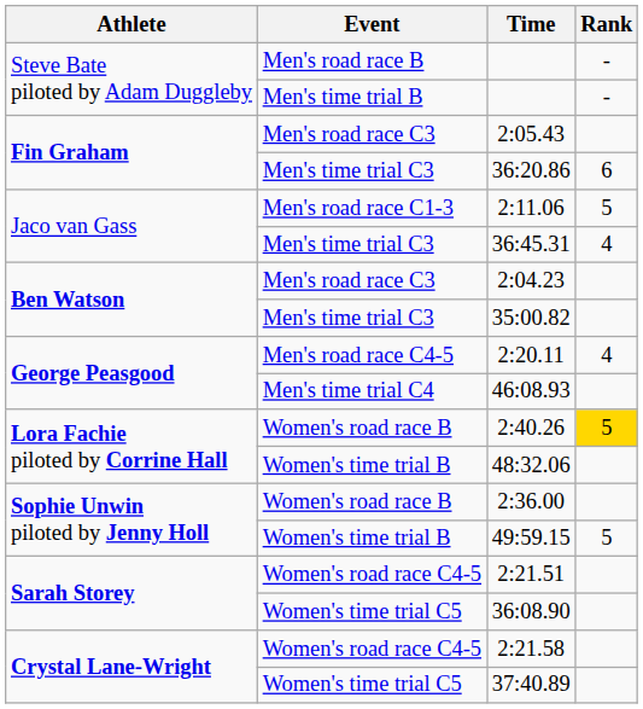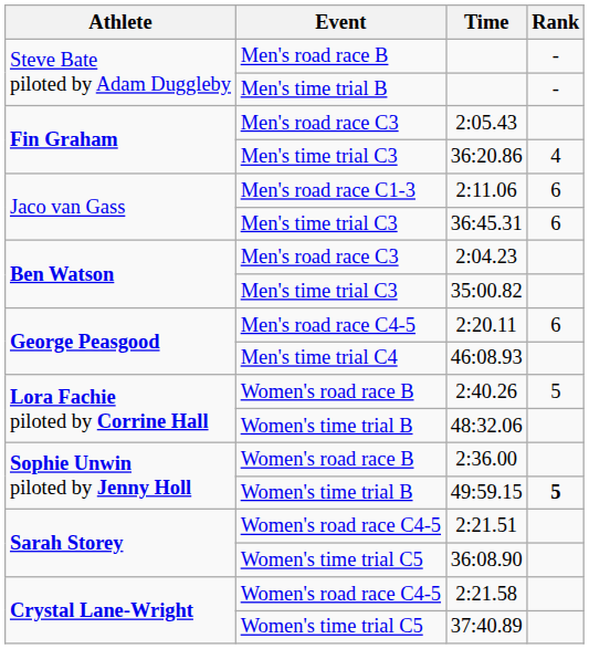36:20.86 | Rank: 6 -> 4
2:11.06 | Rank: 5 -> 6
36:45.31 | Rank: 4 -> 6
2:20.11 | Rank: 4 -> 6
2:40.26 | Rank: gold background -> no background
49:59.15 | Rank: normal -> bold
